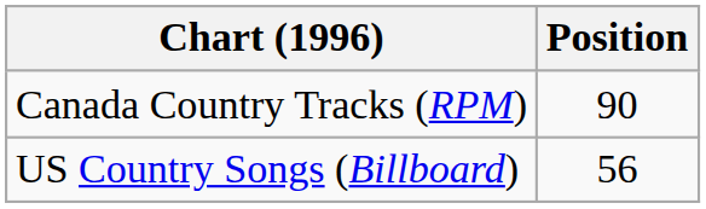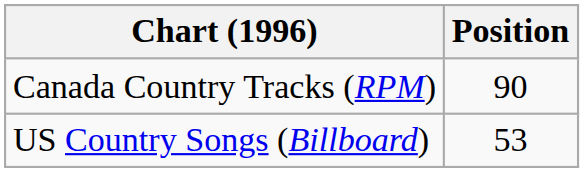US Country Songs (Billboard) | Position: 56 -> 53
